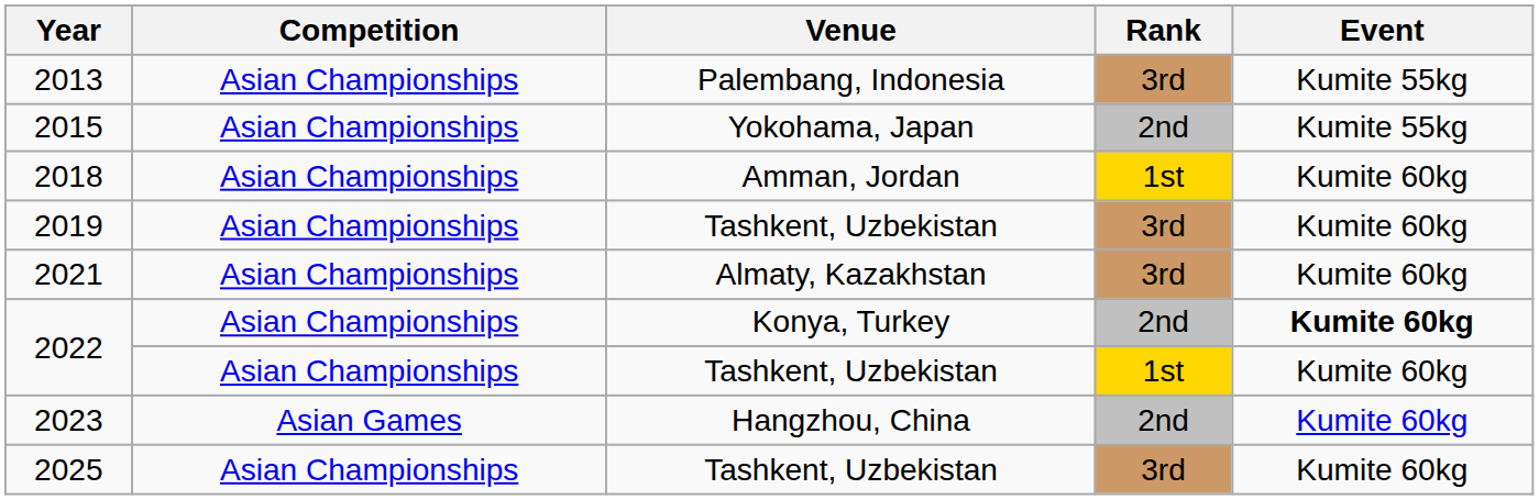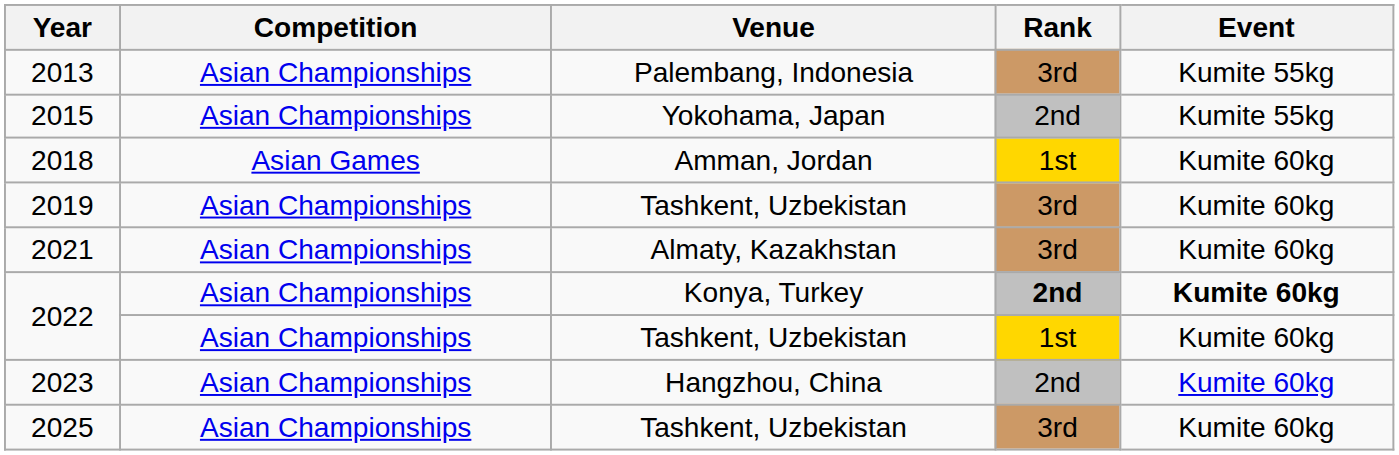2018 | Competition: Asian Championships -> Asian Games
2022 / Konya, Turkey | Rank: normal -> bold
2023 | Competition: Asian Games -> Asian Championships
